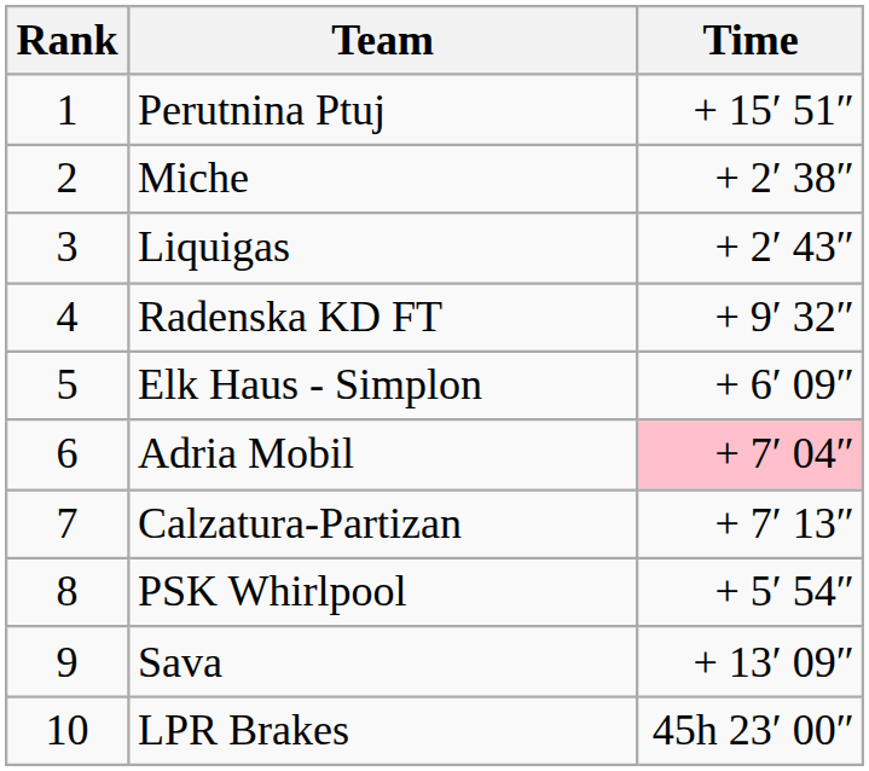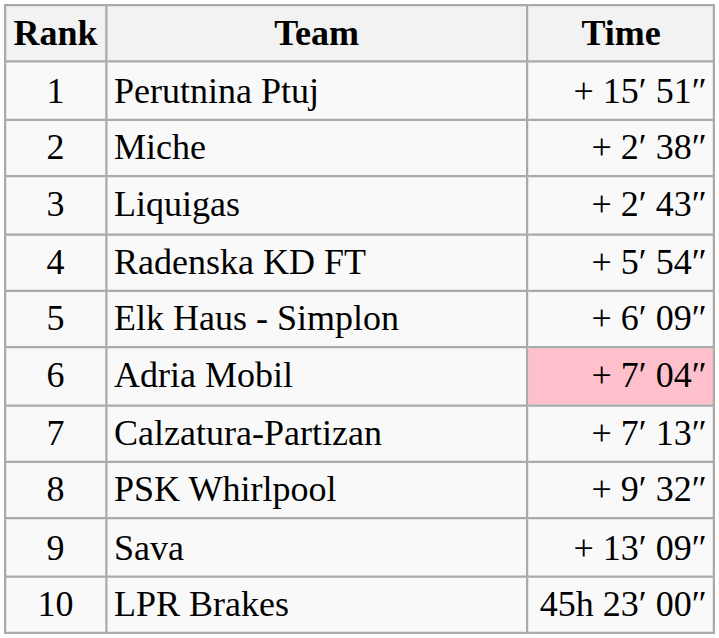Radenska KD FT | Time: + 9′ 32″ -> + 5′ 54″
PSK Whirlpool | Time: + 5′ 54″ -> + 9′ 32″
